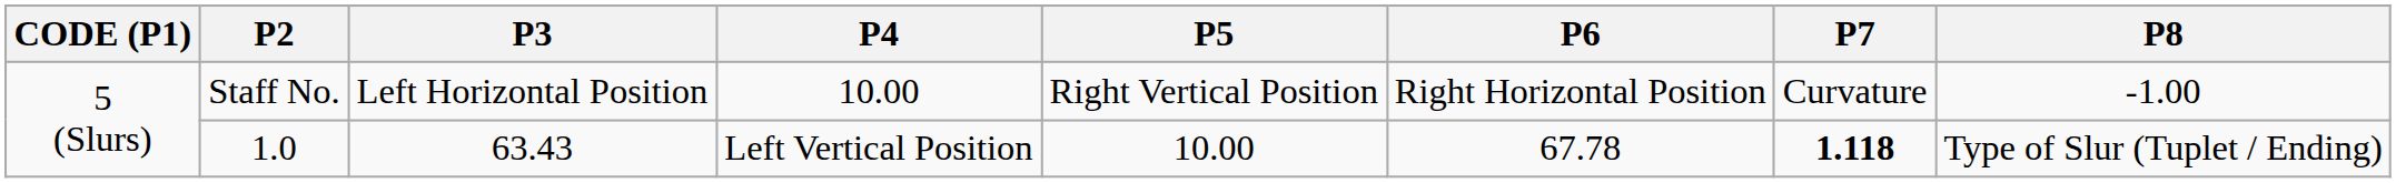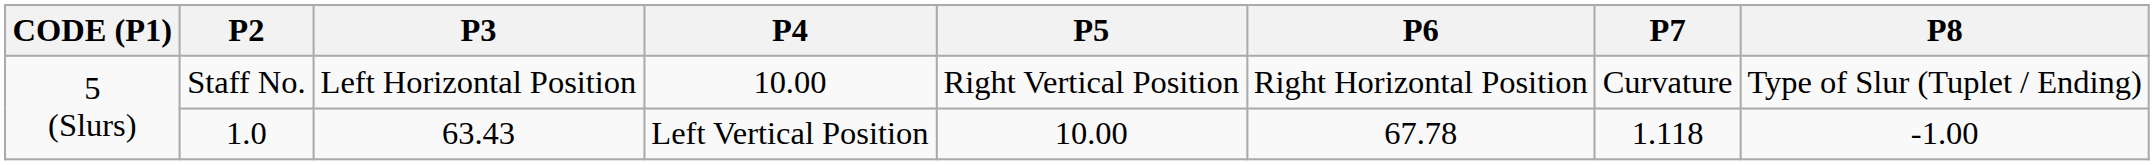Staff No. | P8: -1.00 -> Type of Slur (Tuplet / Ending)
1.0 | P7: bold -> normal
1.0 | P8: Type of Slur (Tuplet / Ending) -> -1.00
